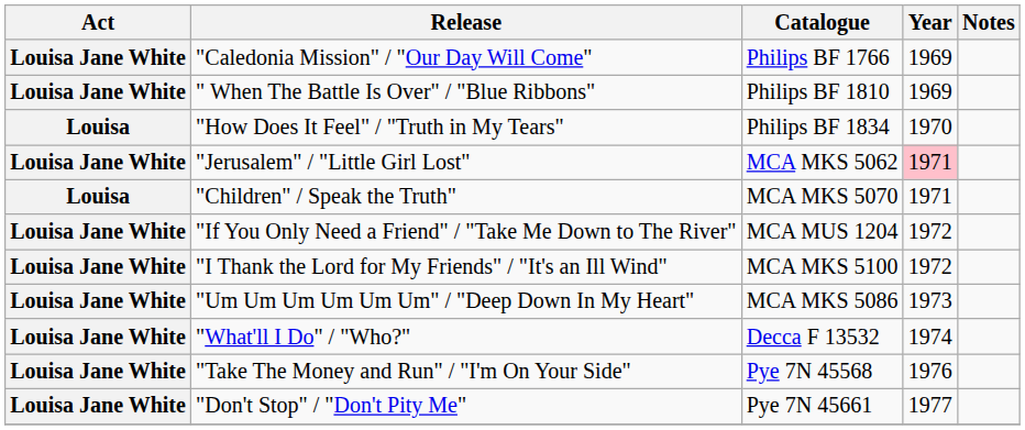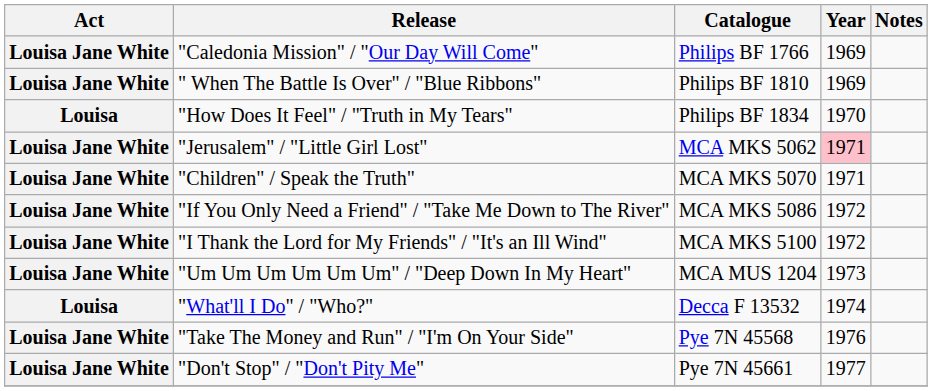"Children" / Speak the Truth" | Act: Louisa -> Louisa Jane White
"If You Only Need a Friend" / "Take Me Down to The River" | Catalogue: MCA MUS 1204 -> MCA MKS 5086
"Um Um Um Um Um Um" / "Deep Down In My Heart" | Catalogue: MCA MKS 5086 -> MCA MUS 1204
"What'll I Do" / "Who?" | Act: Louisa Jane White -> Louisa
